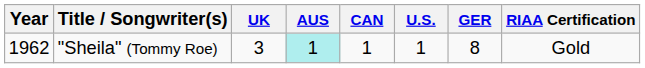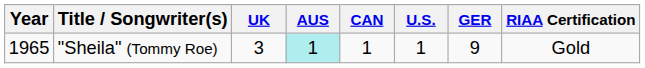"Sheila" (Tommy Roe) | Year: 1962 -> 1965
"Sheila" (Tommy Roe) | GER: 8 -> 9
